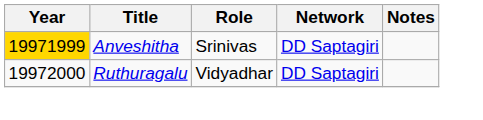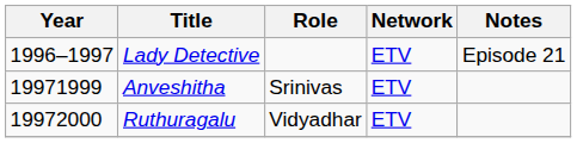+ row: 1996–1997 | Lady Detective | ETV | Episode 21
Anveshitha | Year: gold background -> no background
Anveshitha | Network: DD Saptagiri -> ETV
Ruthuragalu | Network: DD Saptagiri -> ETV
